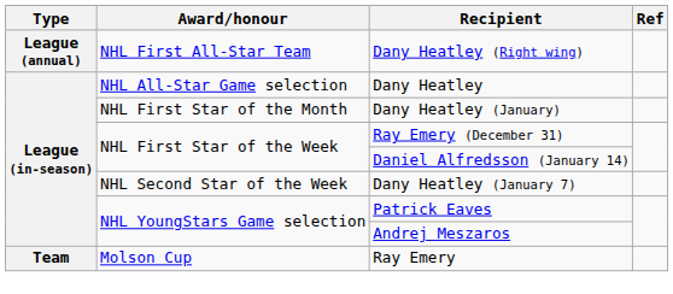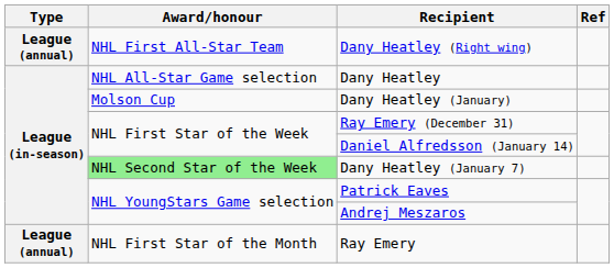Dany Heatley (January) | Award/honour: NHL First Star of the Month -> Molson Cup
Dany Heatley (January 7) | Award/honour: no background -> lightgreen background
Ray Emery | Type: Team -> League (annual)
Ray Emery | Award/honour: Molson Cup -> NHL First Star of the Month
